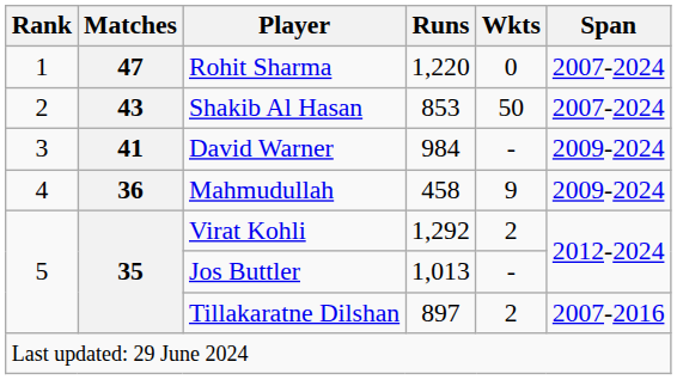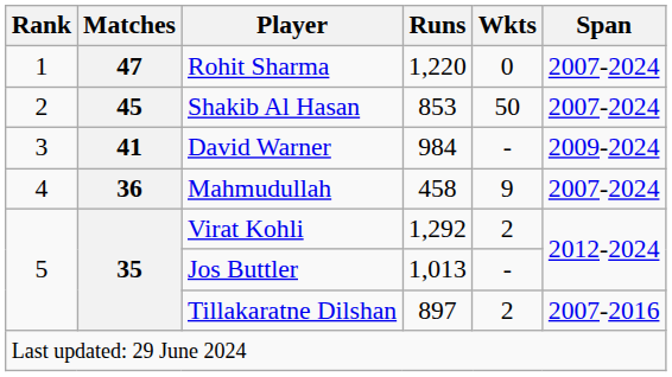Shakib Al Hasan | Matches: 43 -> 45
Mahmudullah | Span: 2009-2024 -> 2007-2024
